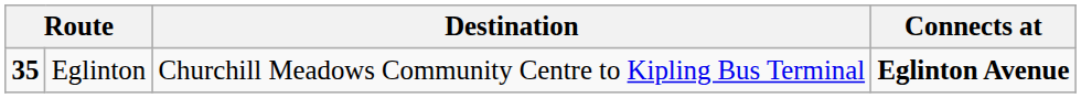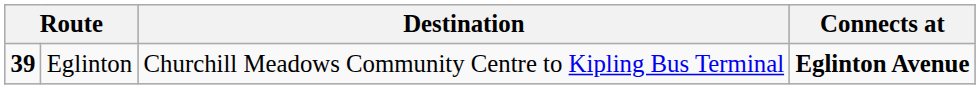Eglinton | column 1: 35 -> 39
